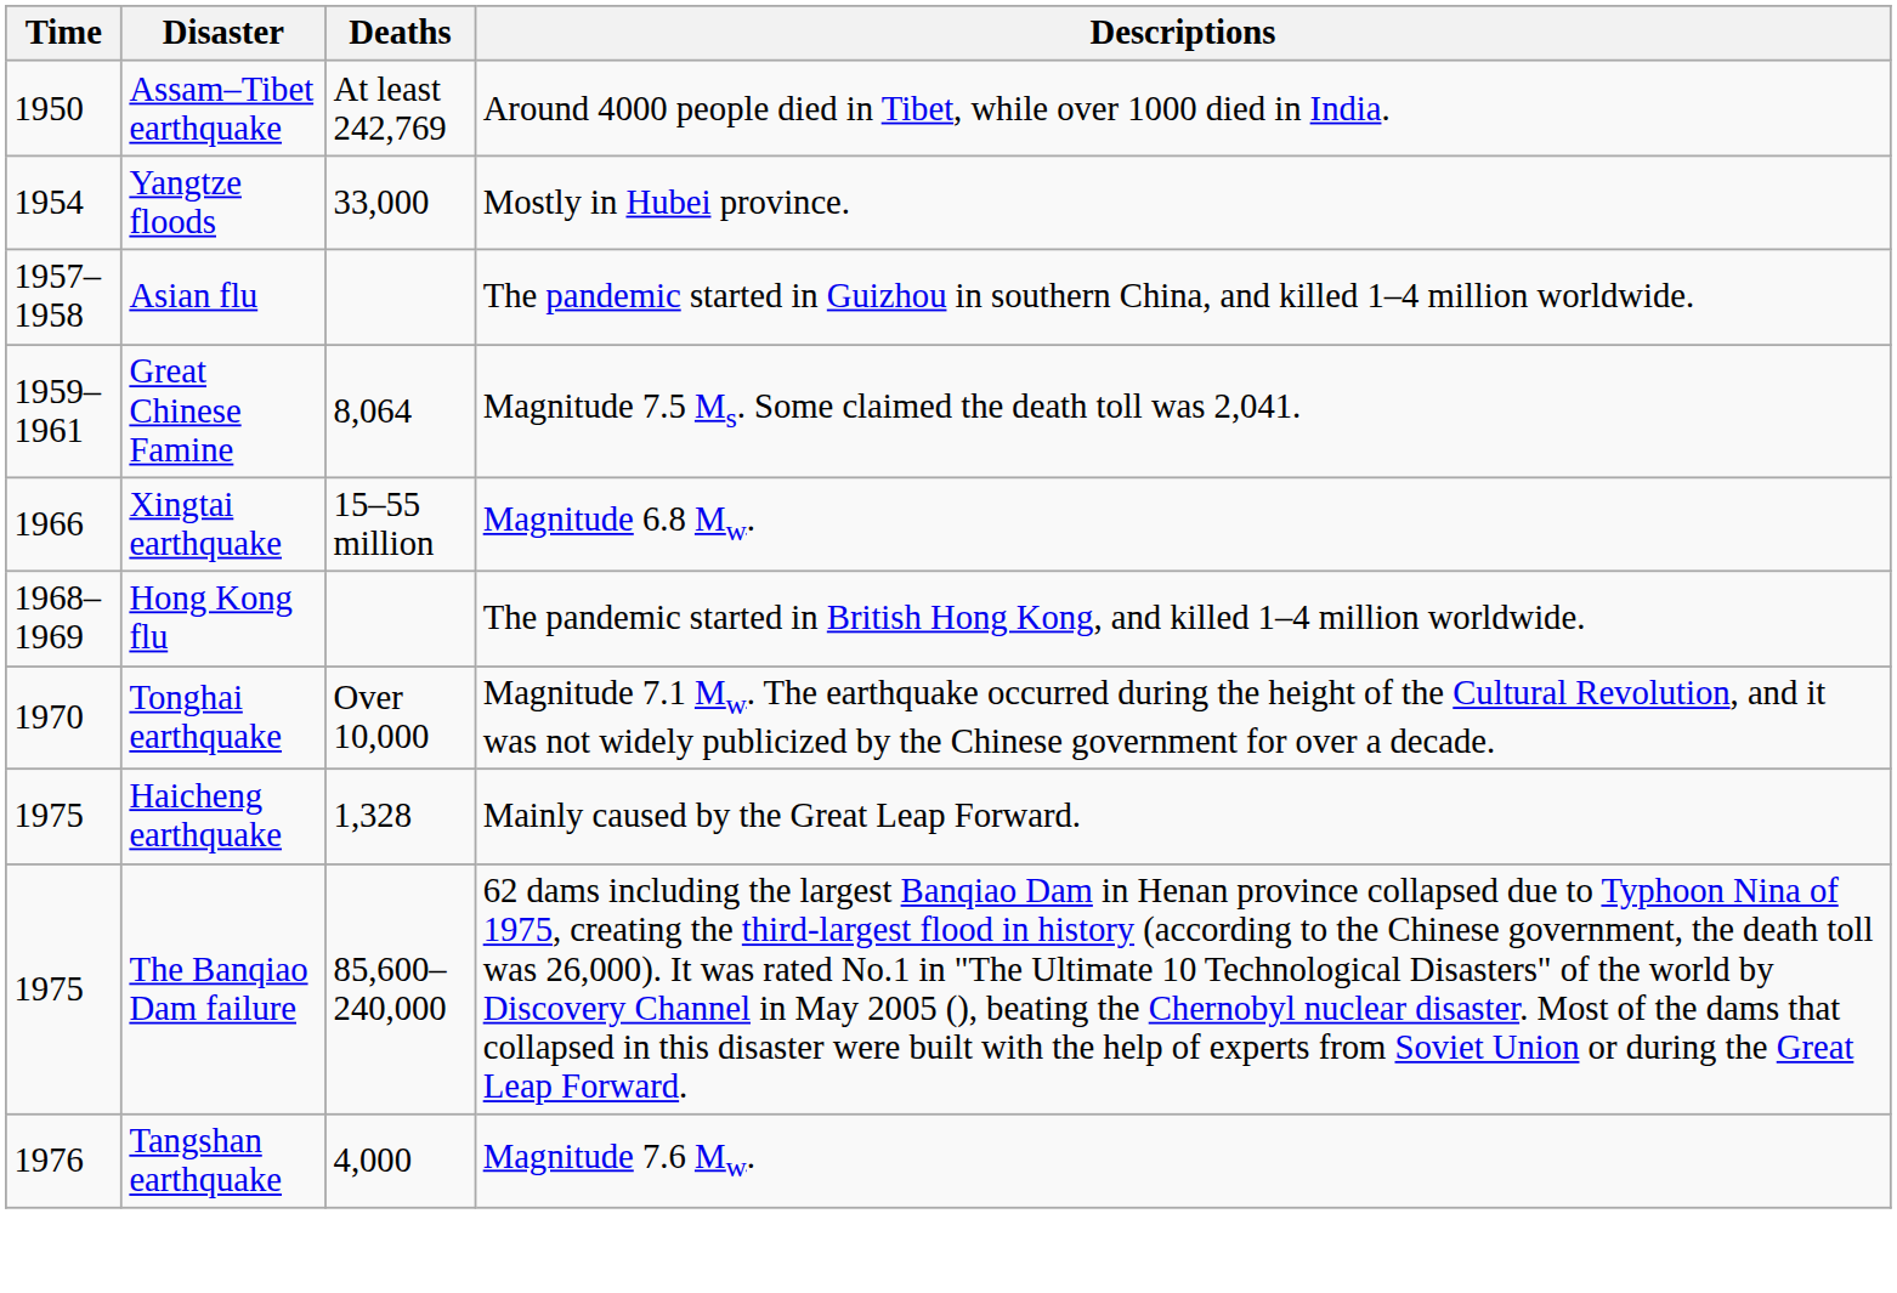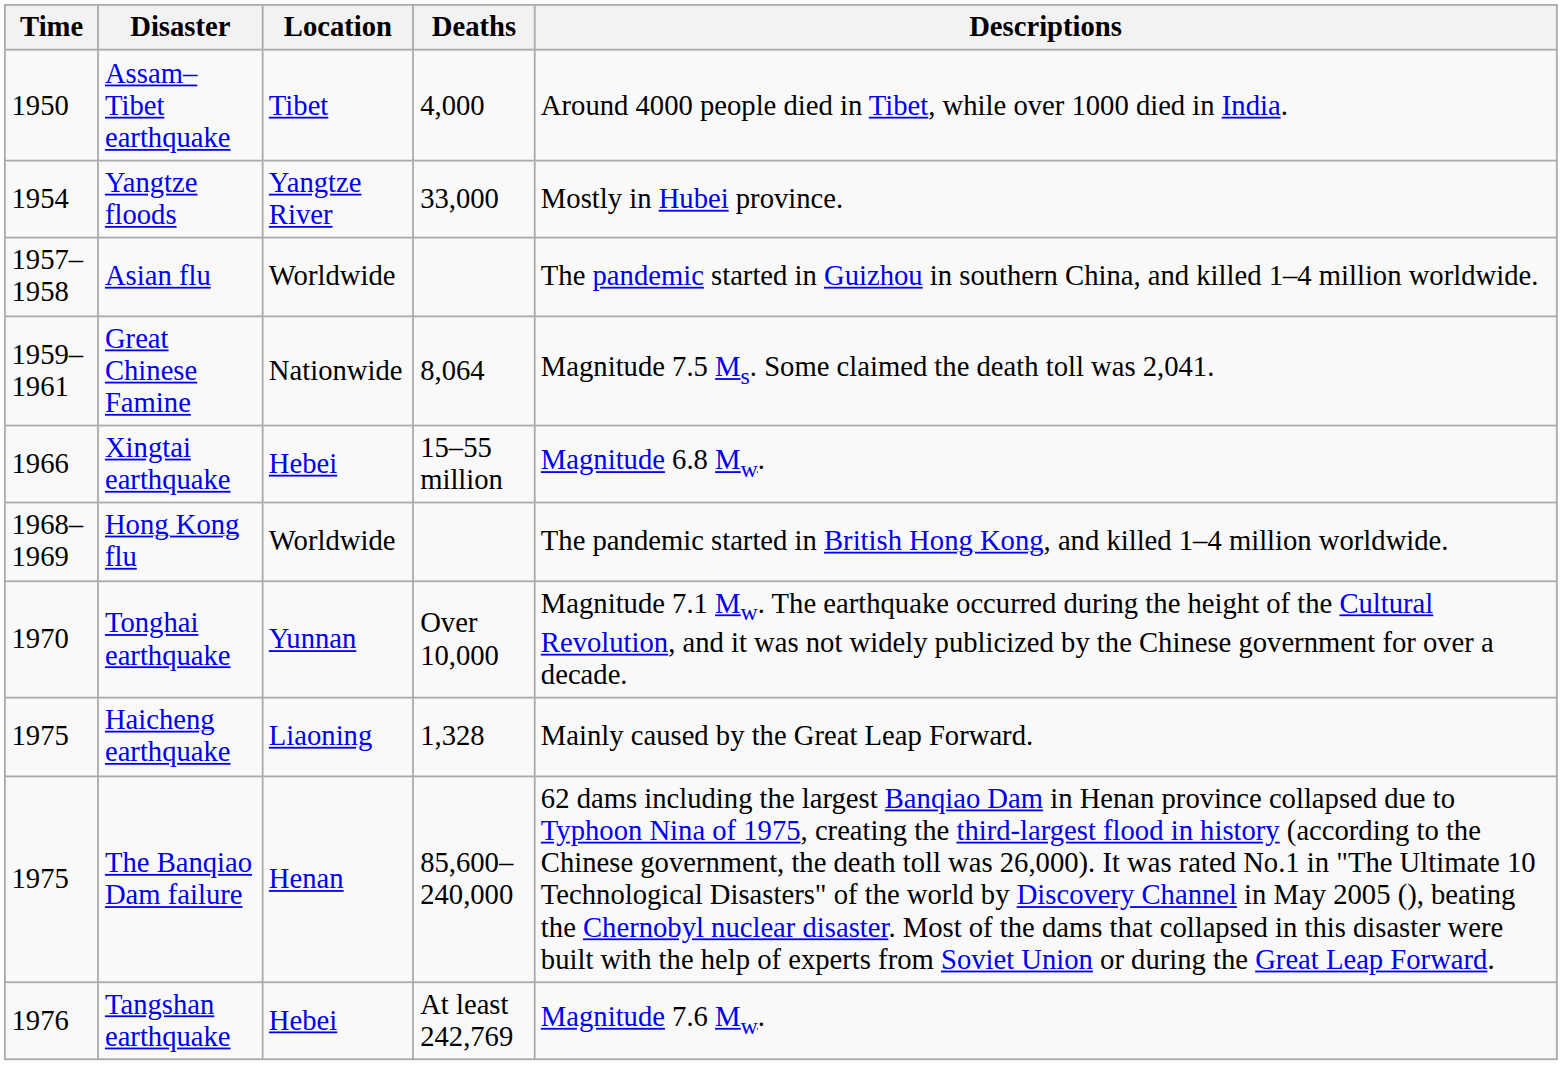+ column: Location | Tibet | Yangtze River | Worldwide | Nationwide | Hebei | Worldwide | Yunnan | Liaoning | Henan | Hebei
Assam–Tibet earthquake | Deaths: At least 242,769 -> 4,000
Tangshan earthquake | Deaths: 4,000 -> At least 242,769
